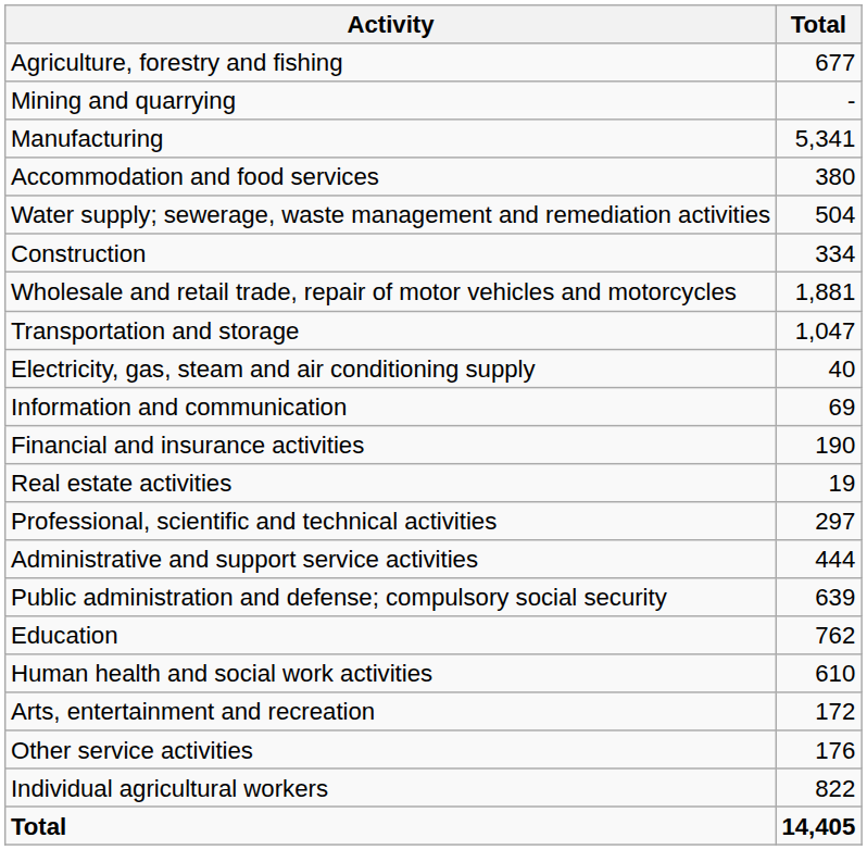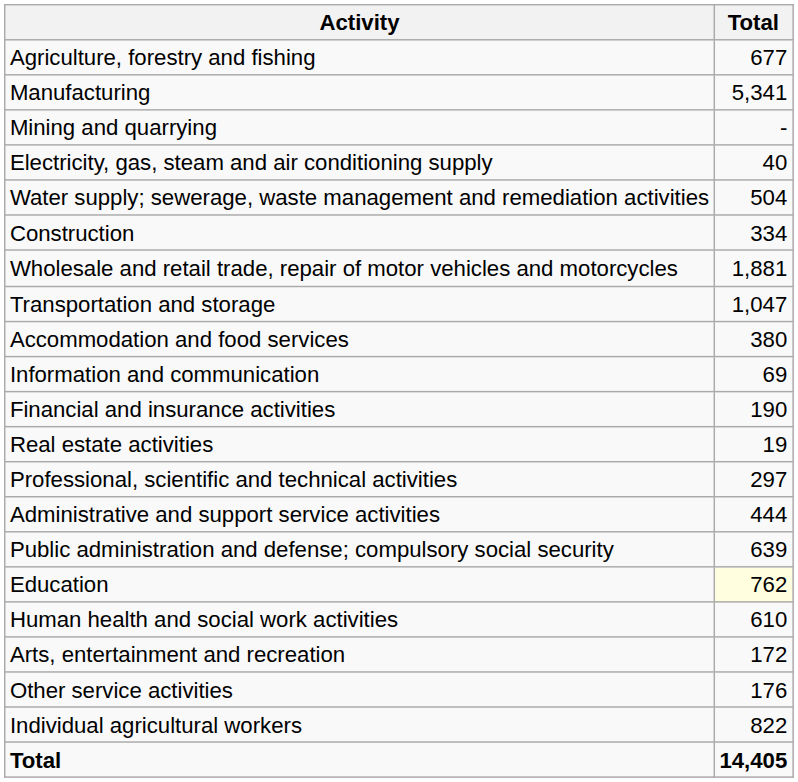rows swapped: Mining and quarrying <-> Manufacturing
rows swapped: Electricity, gas, steam and air conditioning supply <-> Accommodation and food services
Education | Total: no background -> lightyellow background
